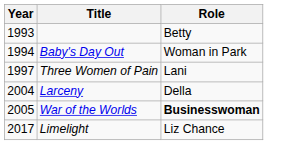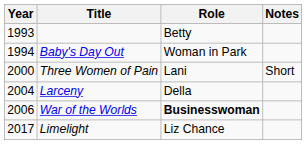+ column: Notes | Short
Three Women of Pain | Year: 1997 -> 2000
War of the Worlds | Year: 2005 -> 2006
